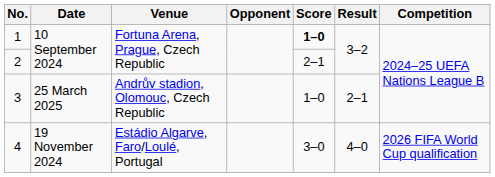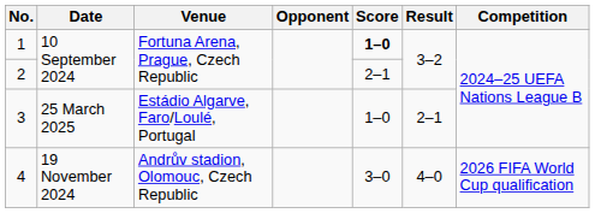3 | Venue: Andrův stadion, Olomouc, Czech Republic -> Estádio Algarve, Faro/Loulé, Portugal
4 | Venue: Estádio Algarve, Faro/Loulé, Portugal -> Andrův stadion, Olomouc, Czech Republic
